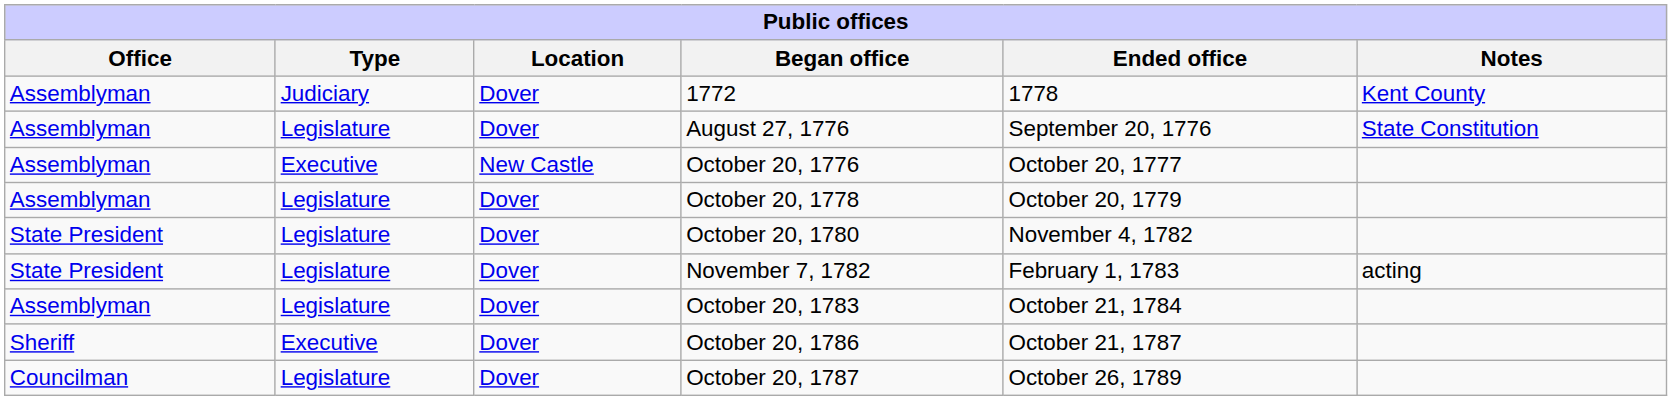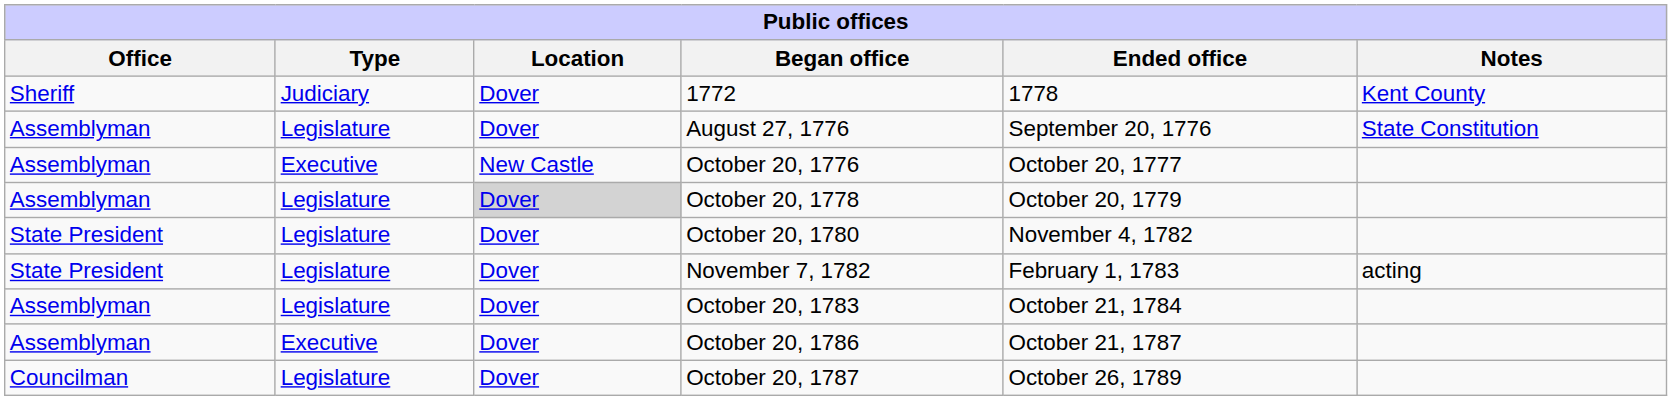1772 | Office: Assemblyman -> Sheriff
October 20, 1778 | Location: no background -> lightgrey background
October 20, 1786 | Office: Sheriff -> Assemblyman
